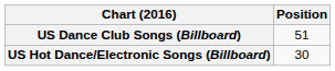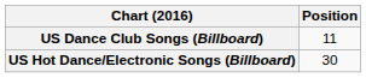US Dance Club Songs (Billboard) | Position: 51 -> 11
